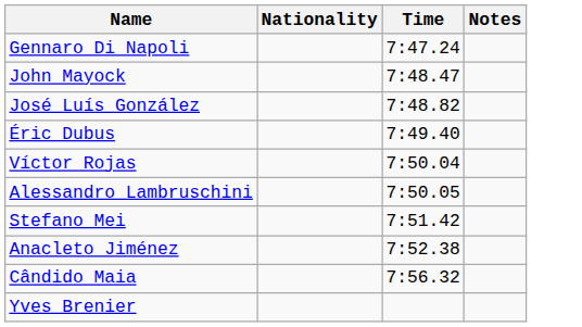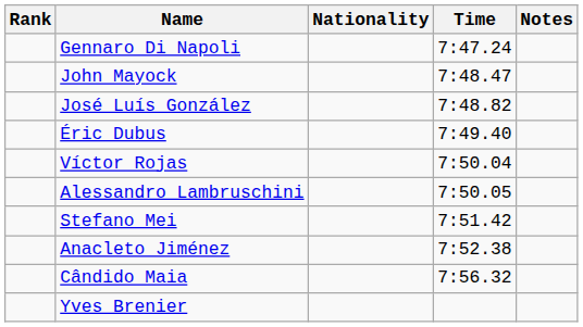+ column: Rank
